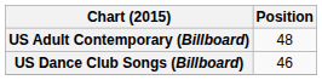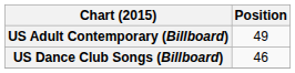US Adult Contemporary (Billboard) | Position: 48 -> 49
